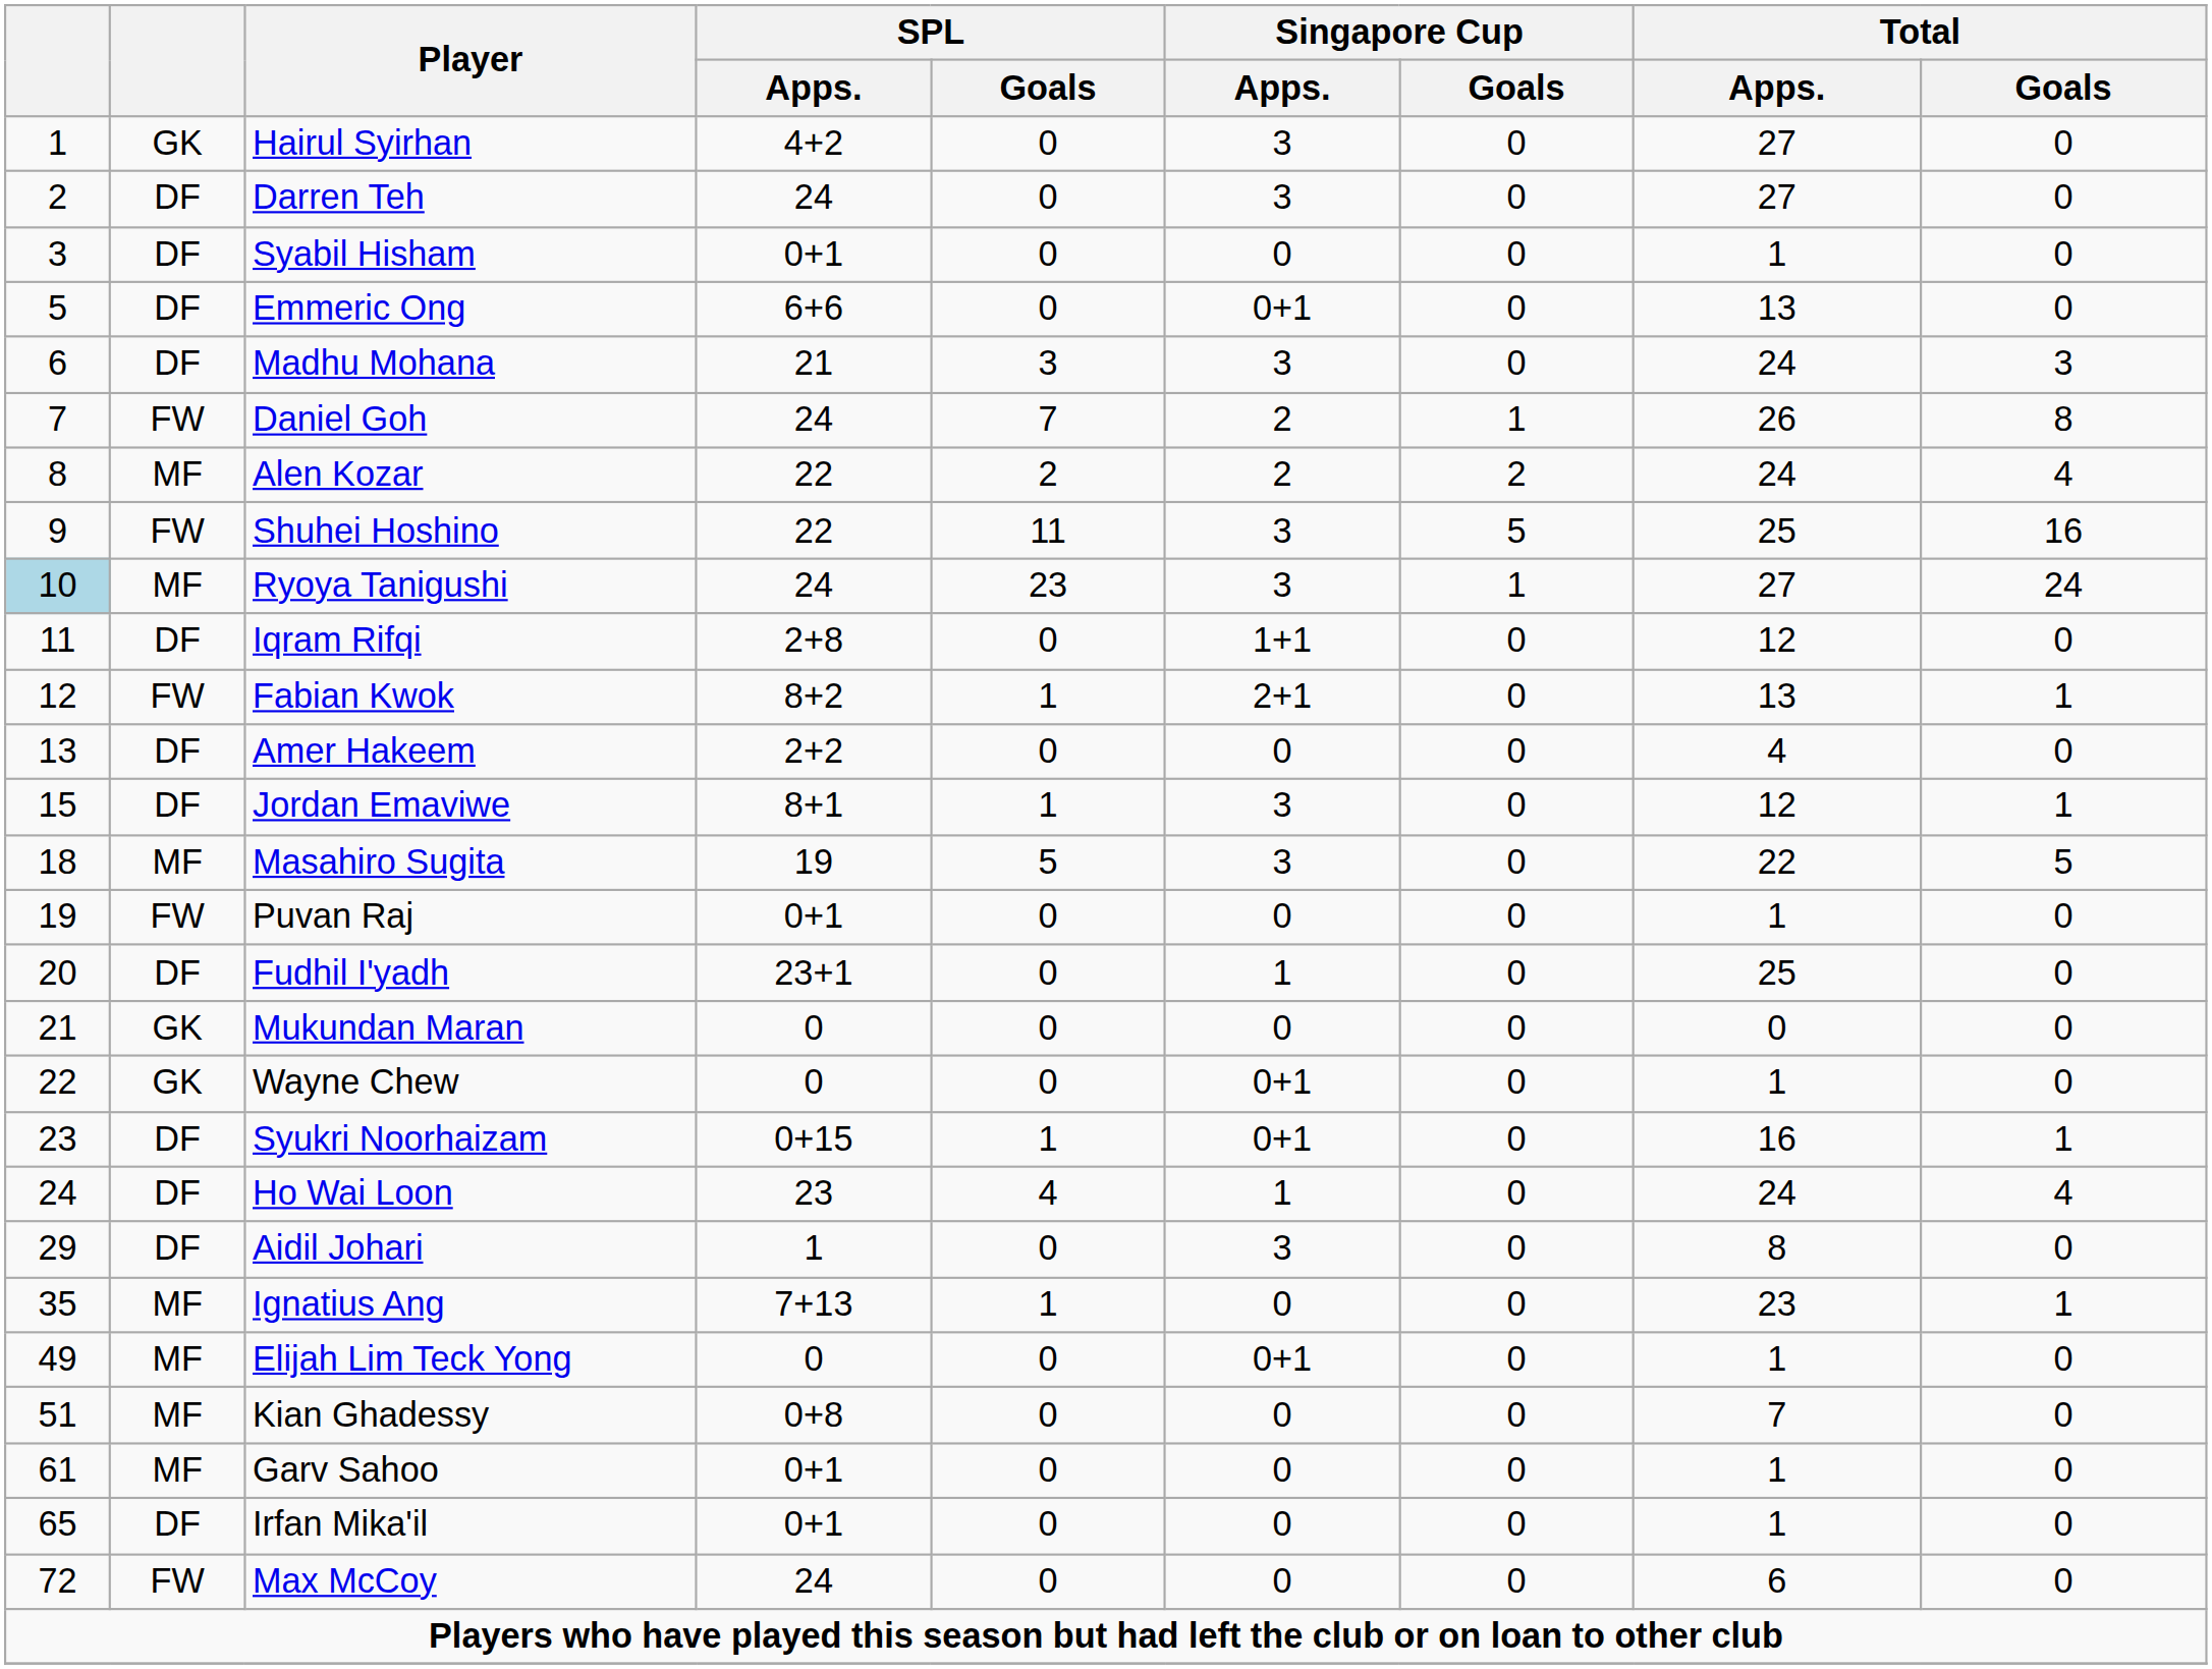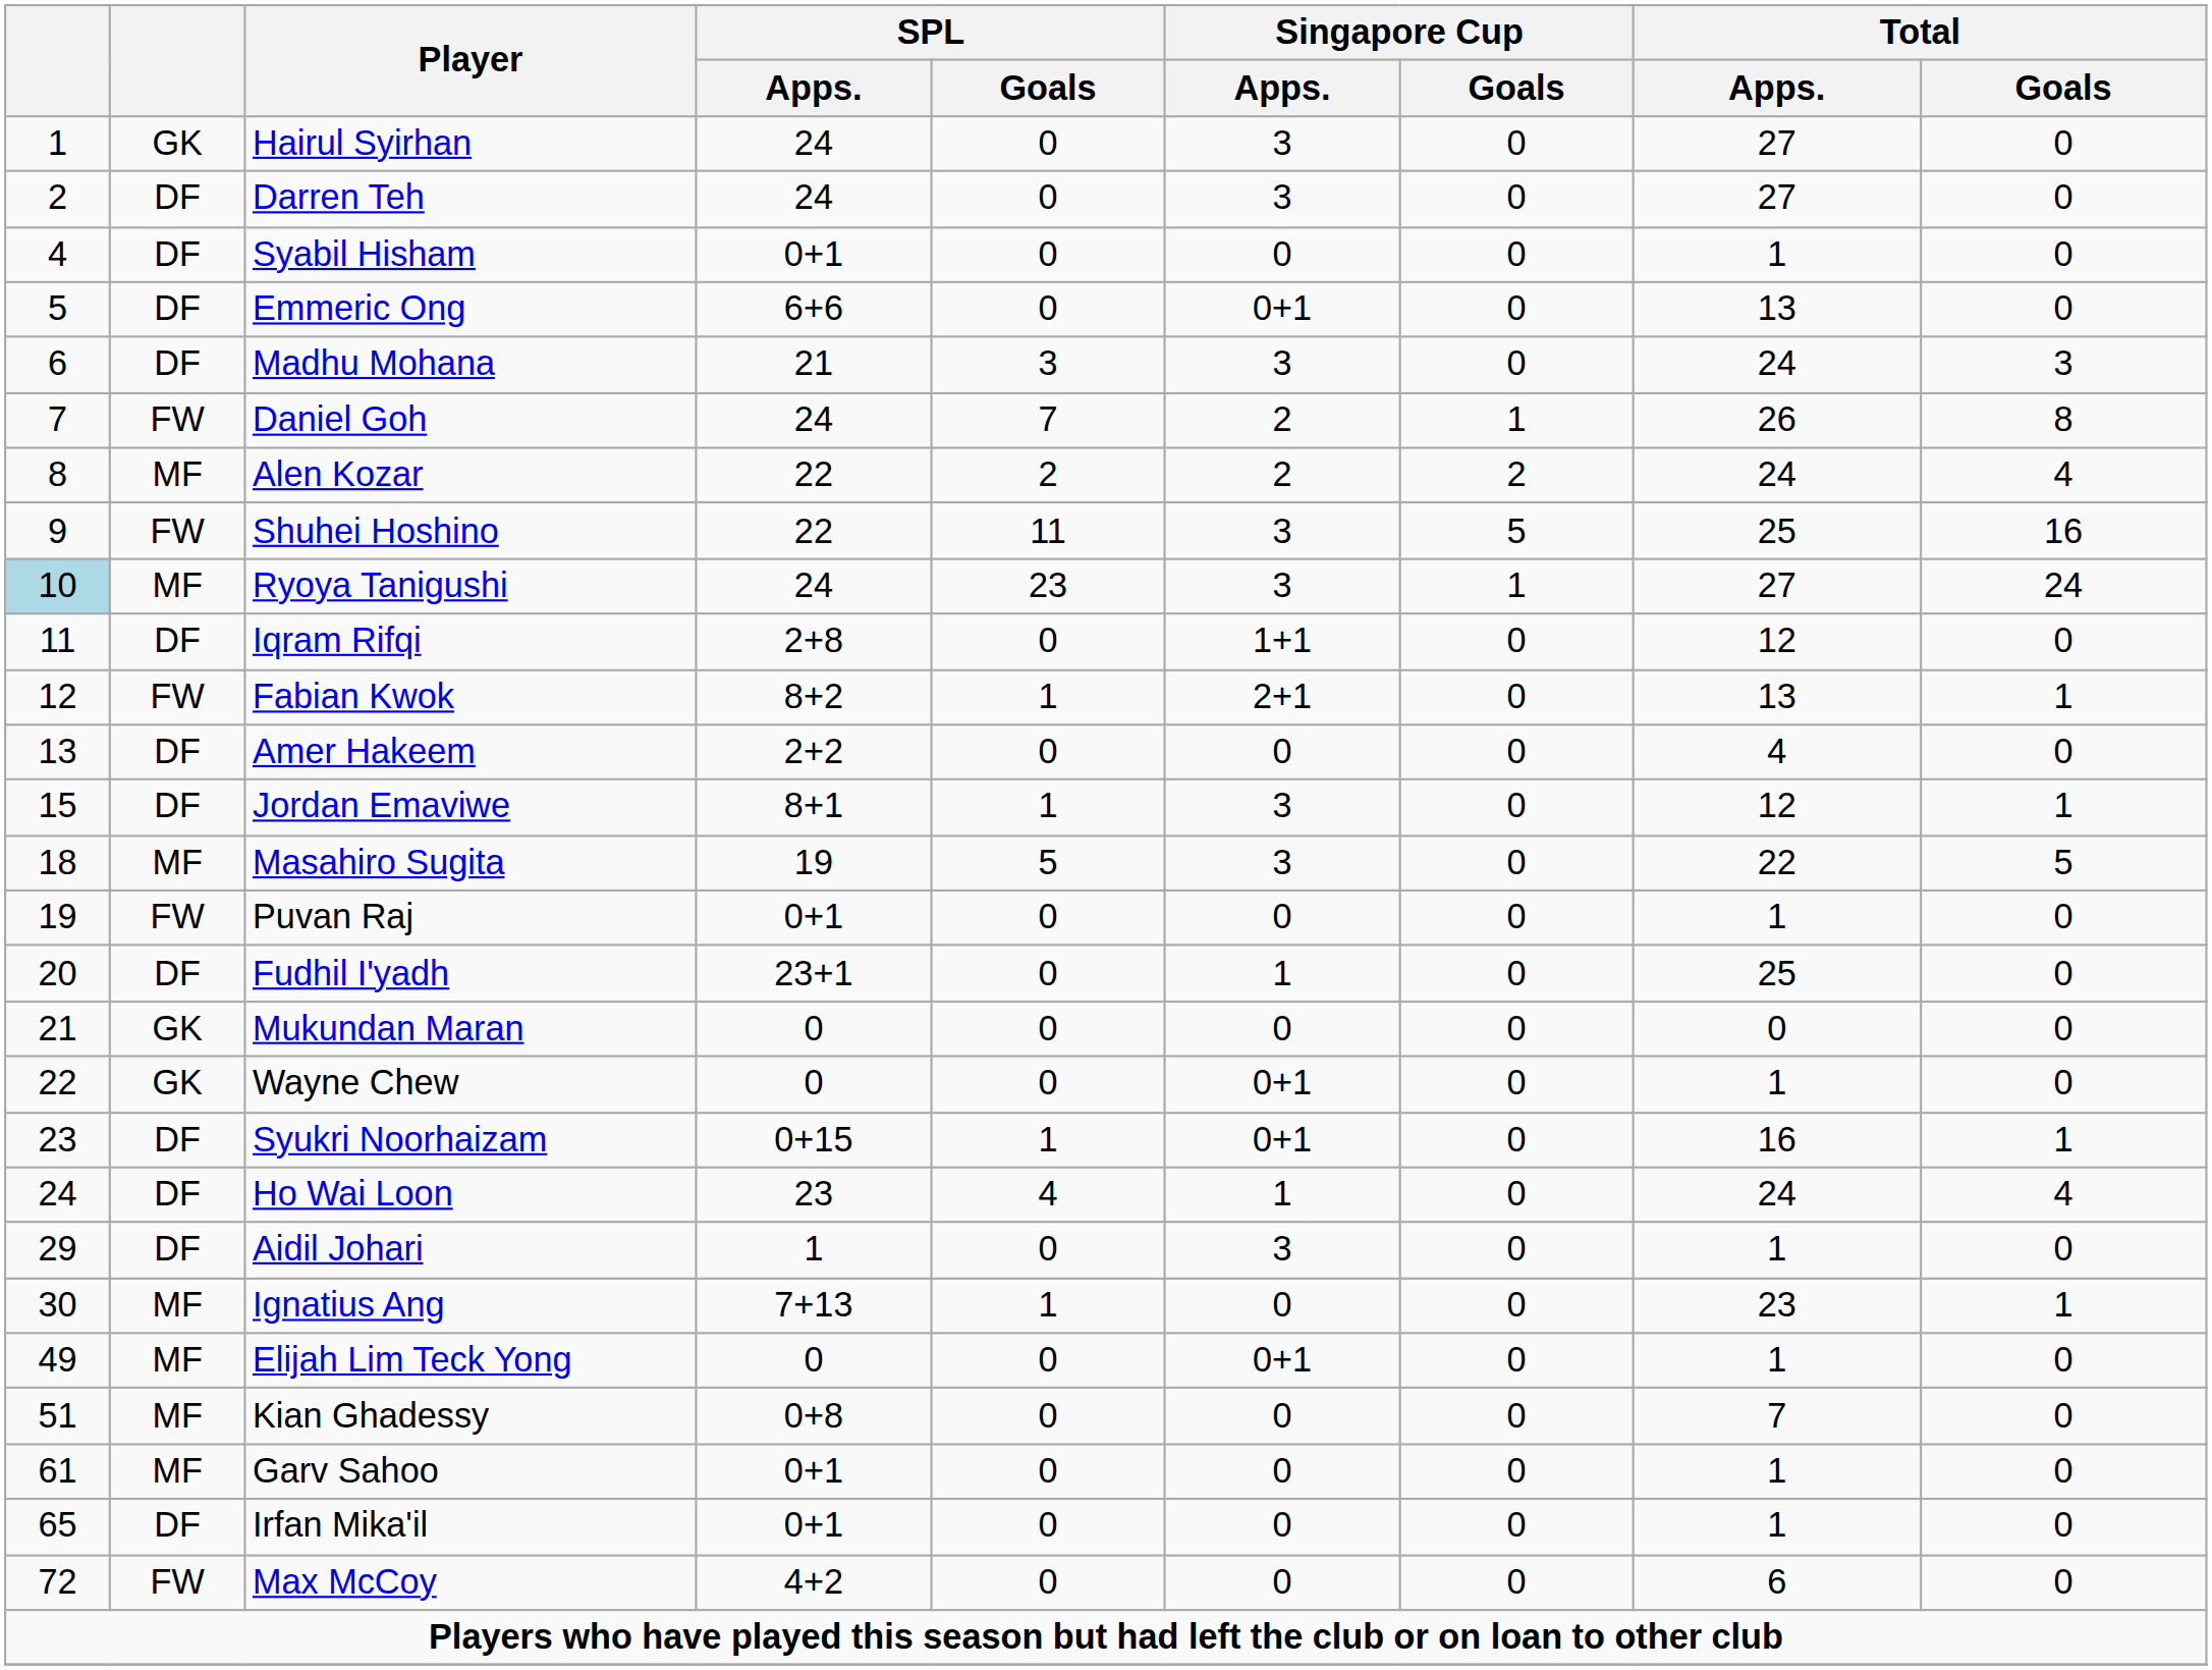Hairul Syirhan | SPL / Apps.: 4+2 -> 24
Syabil Hisham | column 1: 3 -> 4
Aidil Johari | Total / Apps.: 8 -> 1
Ignatius Ang | column 1: 35 -> 30
Max McCoy | SPL / Apps.: 24 -> 4+2
